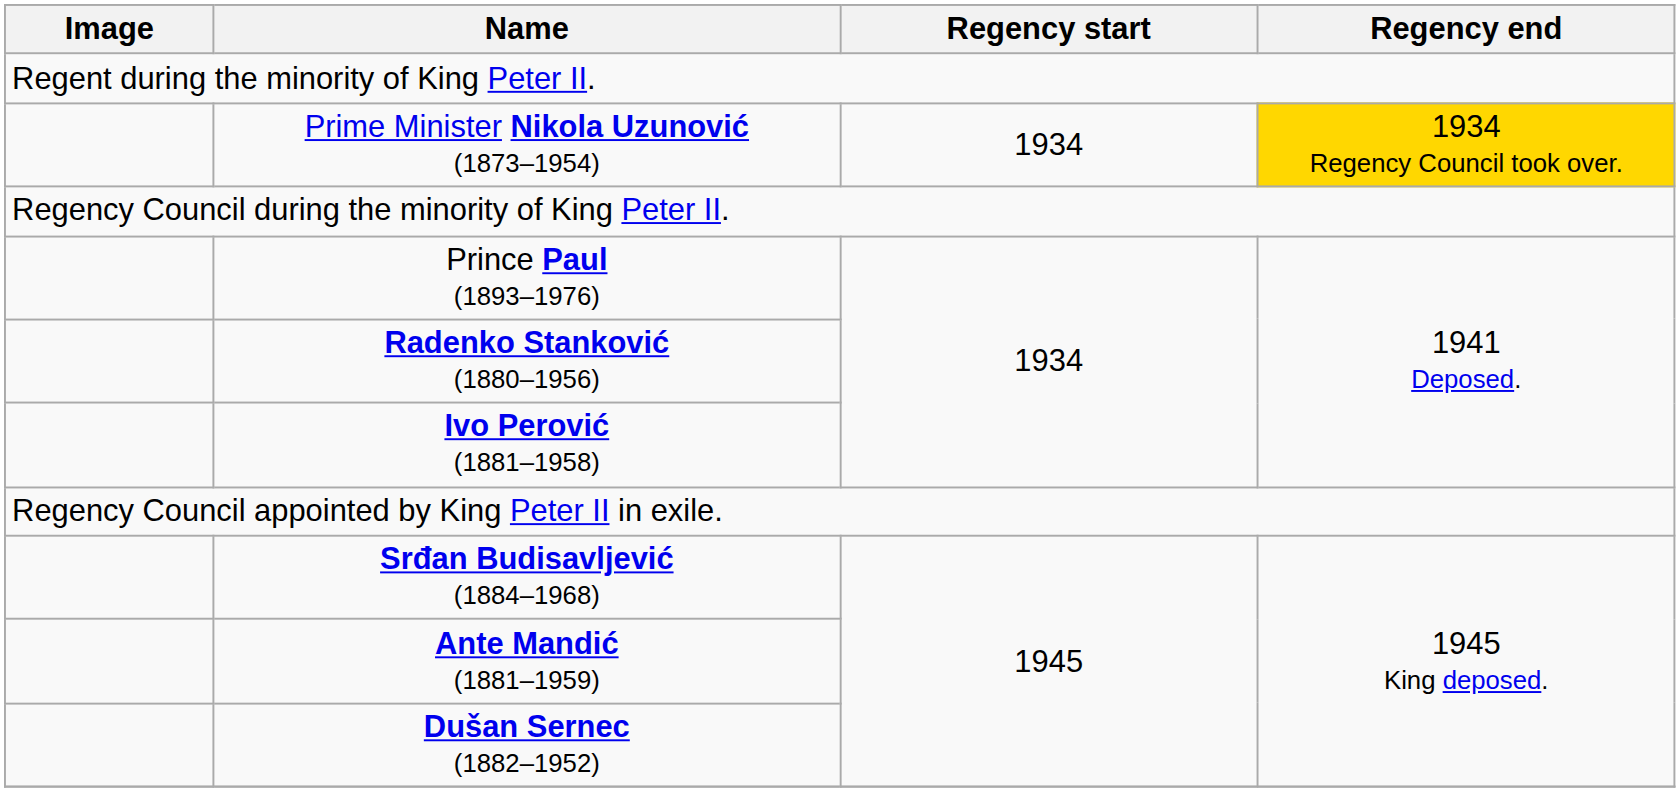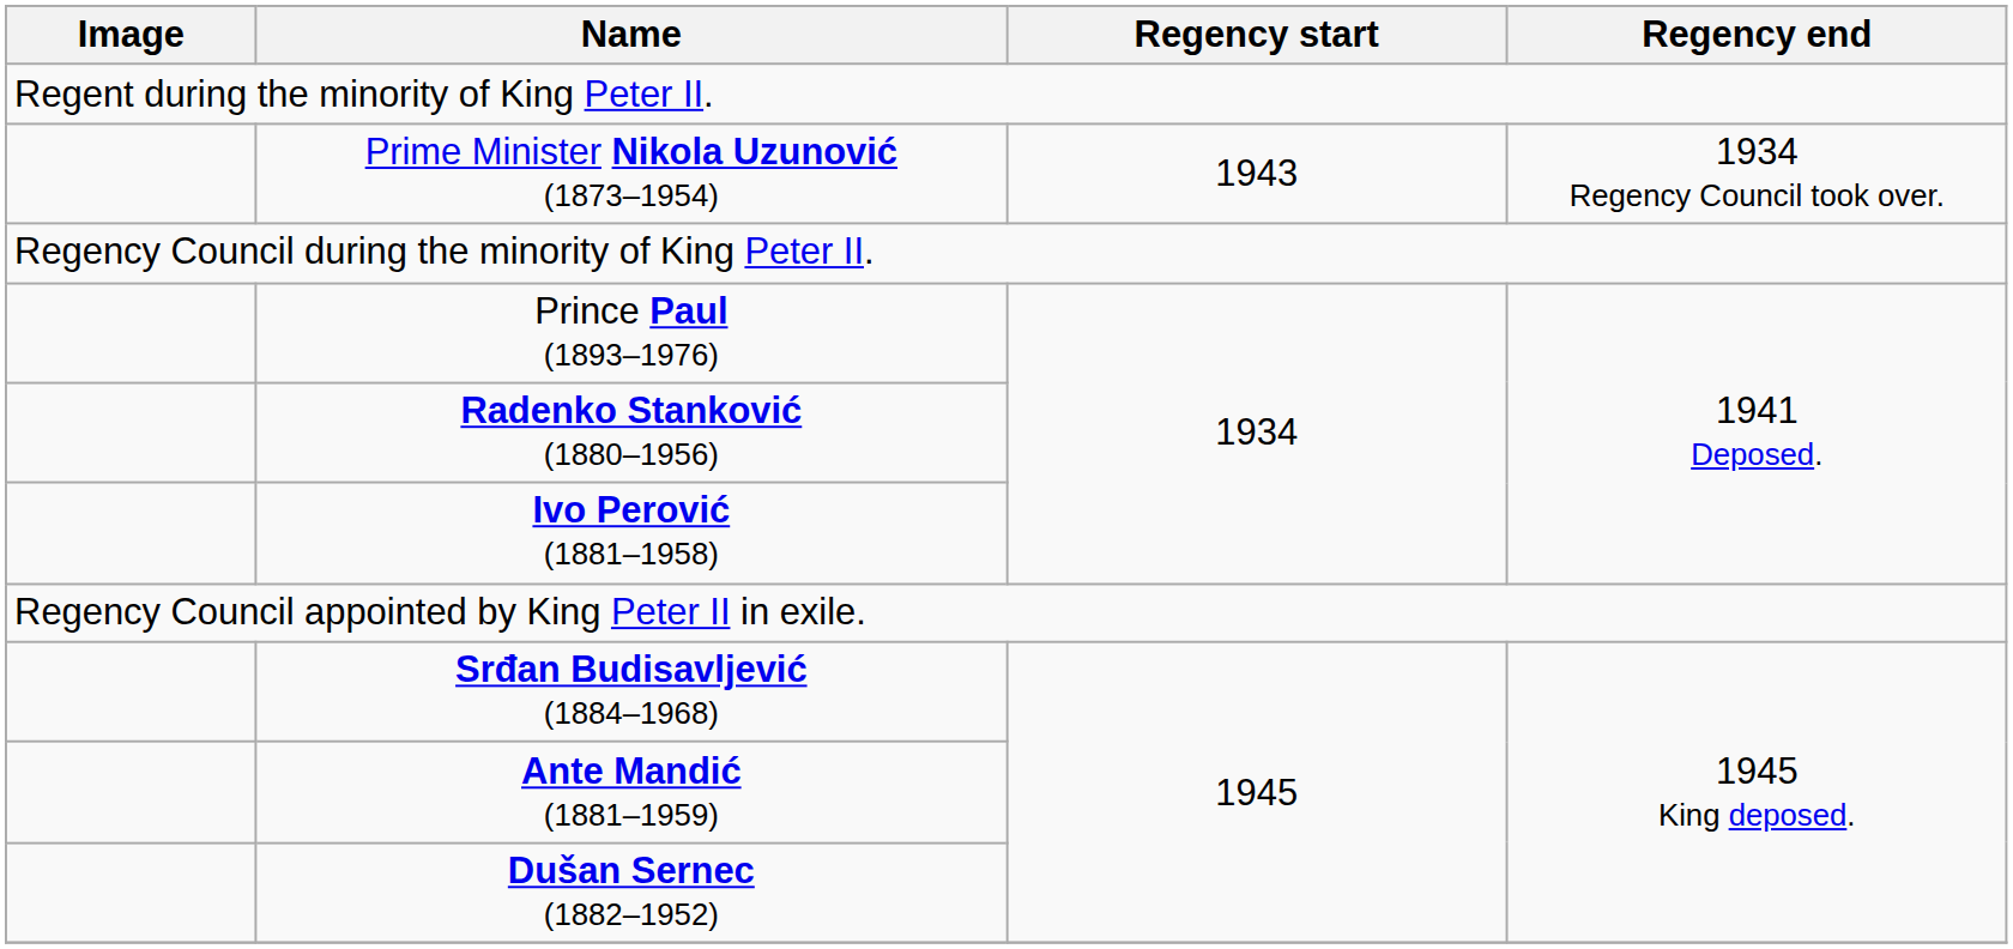Prime Minister Nikola Uzunović (1873–1954) | Regency start: 1934 -> 1943
Prime Minister Nikola Uzunović (1873–1954) | Regency end: gold background -> no background
